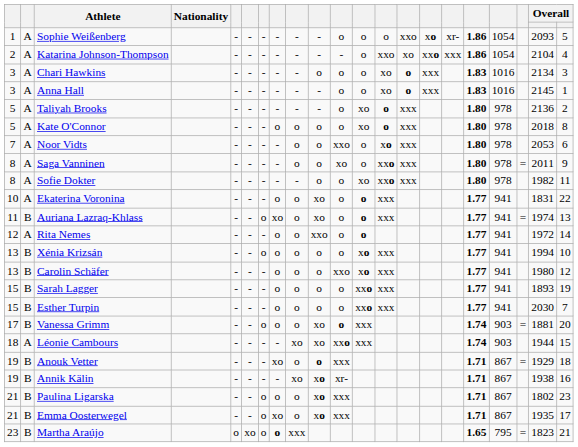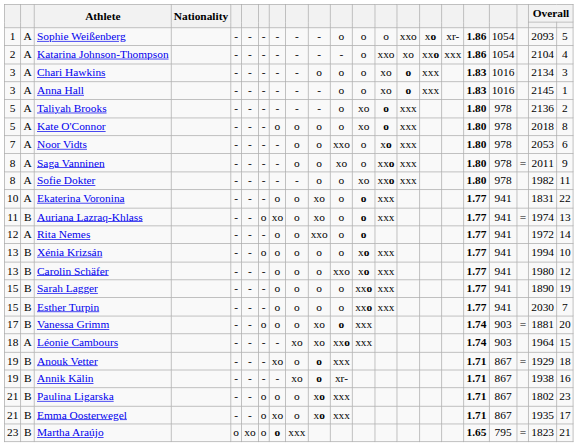Sarah Lagger | column 20: 1893 -> 1890
Léonie Cambours | column 20: 1944 -> 1964
Annik Kälin | column 10: xo -> o
